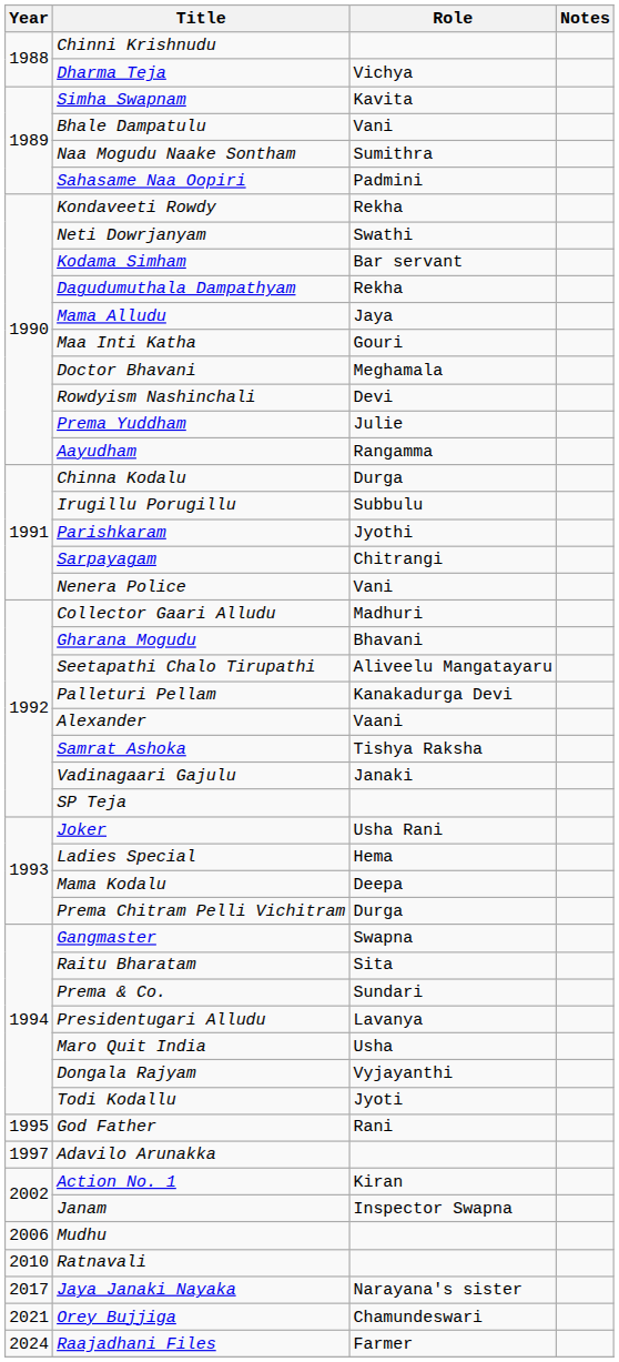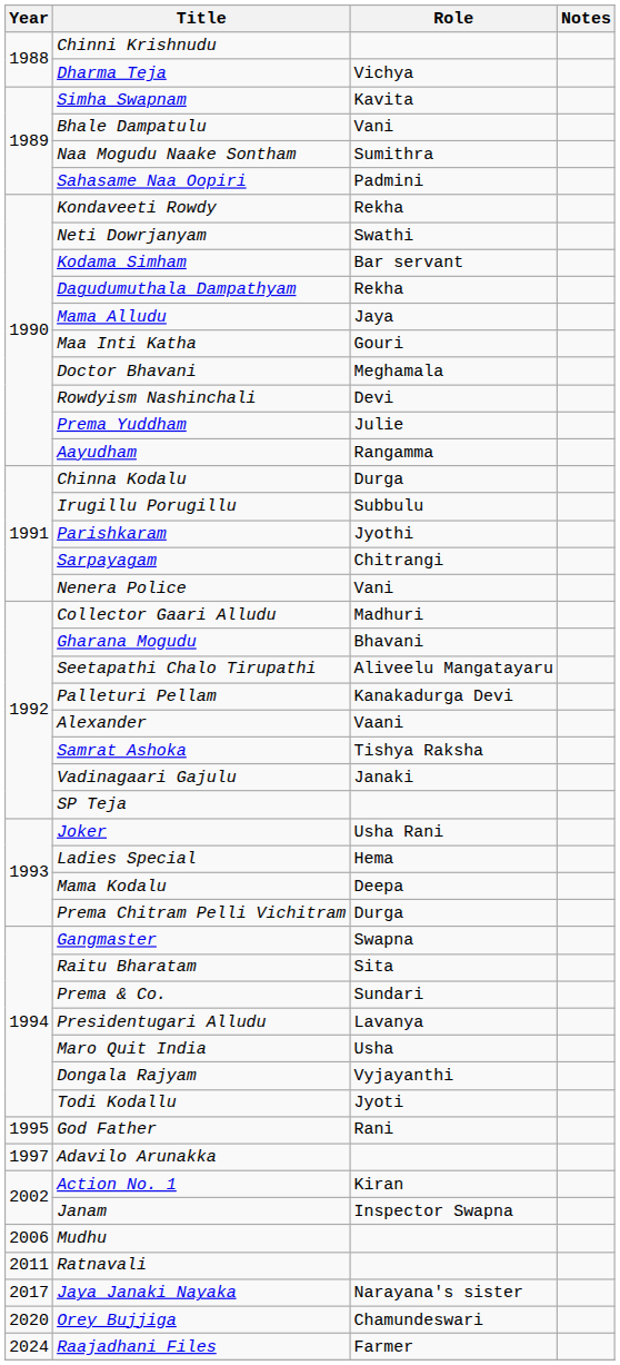Ratnavali | Year: 2010 -> 2011
Orey Bujjiga | Year: 2021 -> 2020
